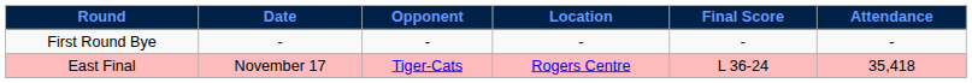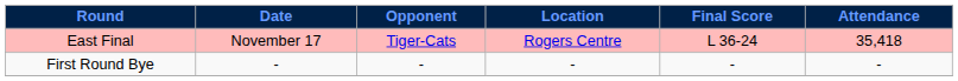rows swapped: First Round Bye <-> East Final
